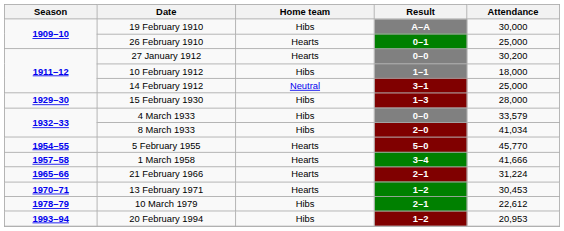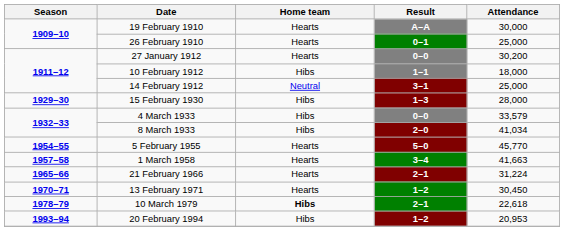19 February 1910 | Home team: Hibs -> Hearts
1 March 1958 | Attendance: 41,666 -> 41,663
13 February 1971 | Attendance: 30,453 -> 30,450
10 March 1979 | Home team: normal -> bold
10 March 1979 | Attendance: 22,612 -> 22,618
